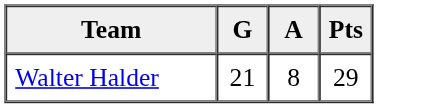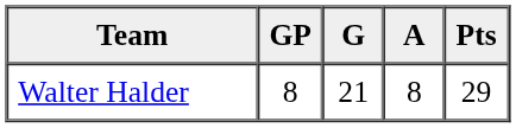+ column: GP | 8
